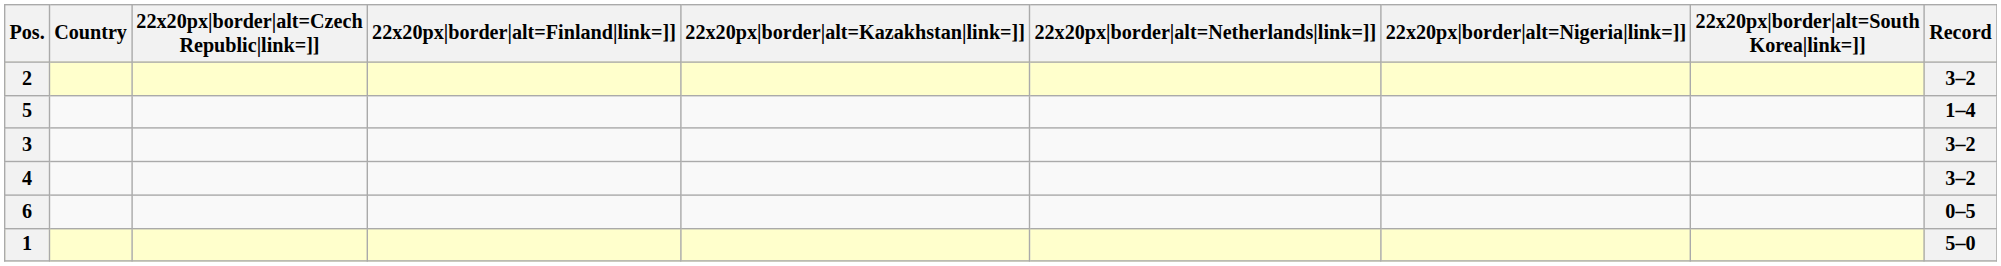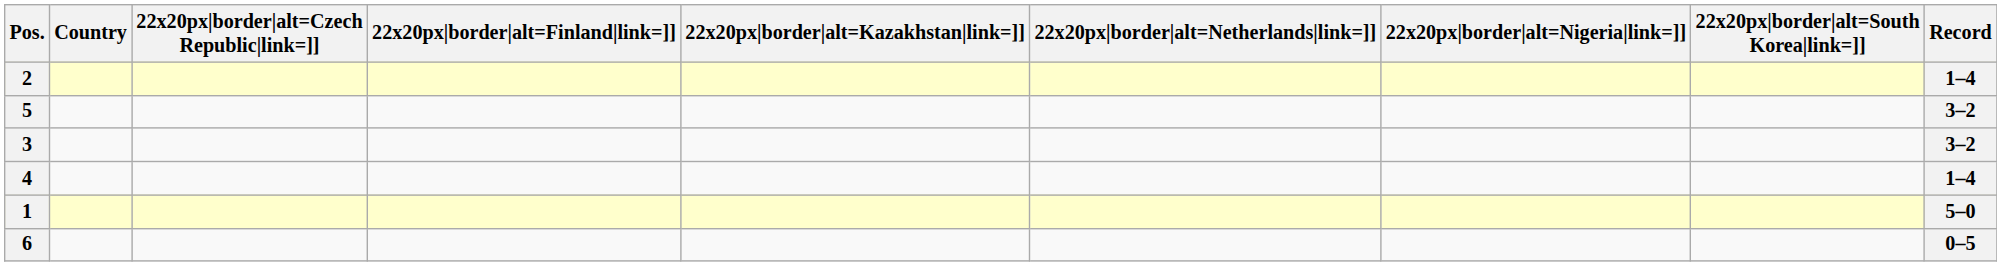2 | Record: 3–2 -> 1–4
5 | Record: 1–4 -> 3–2
4 | Record: 3–2 -> 1–4
rows swapped: 6 <-> 1
